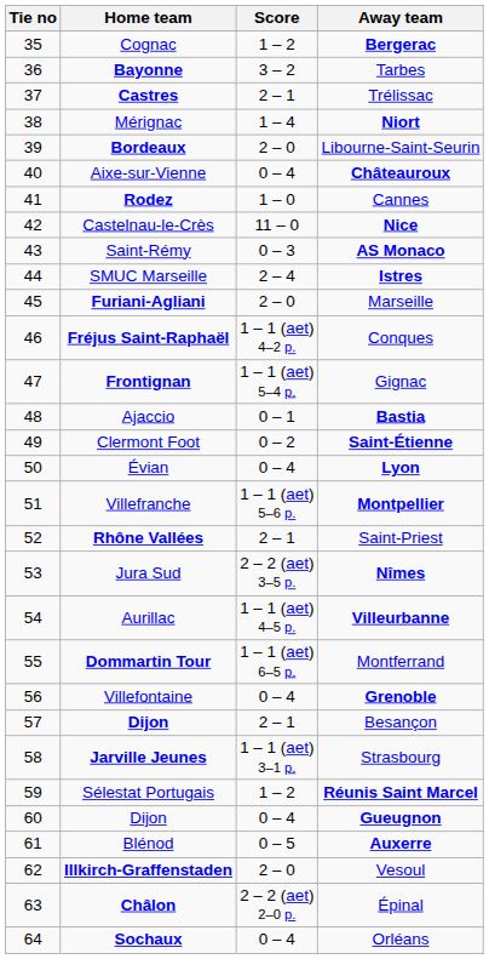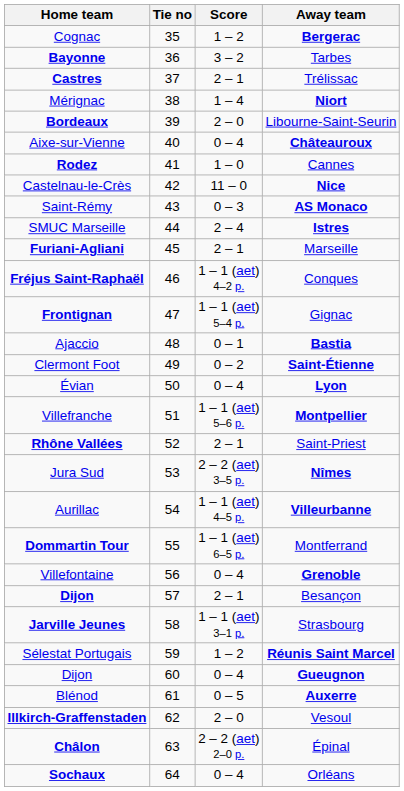columns swapped: Tie no <-> Home team
Marseille | Score: 2 – 0 -> 2 – 1
